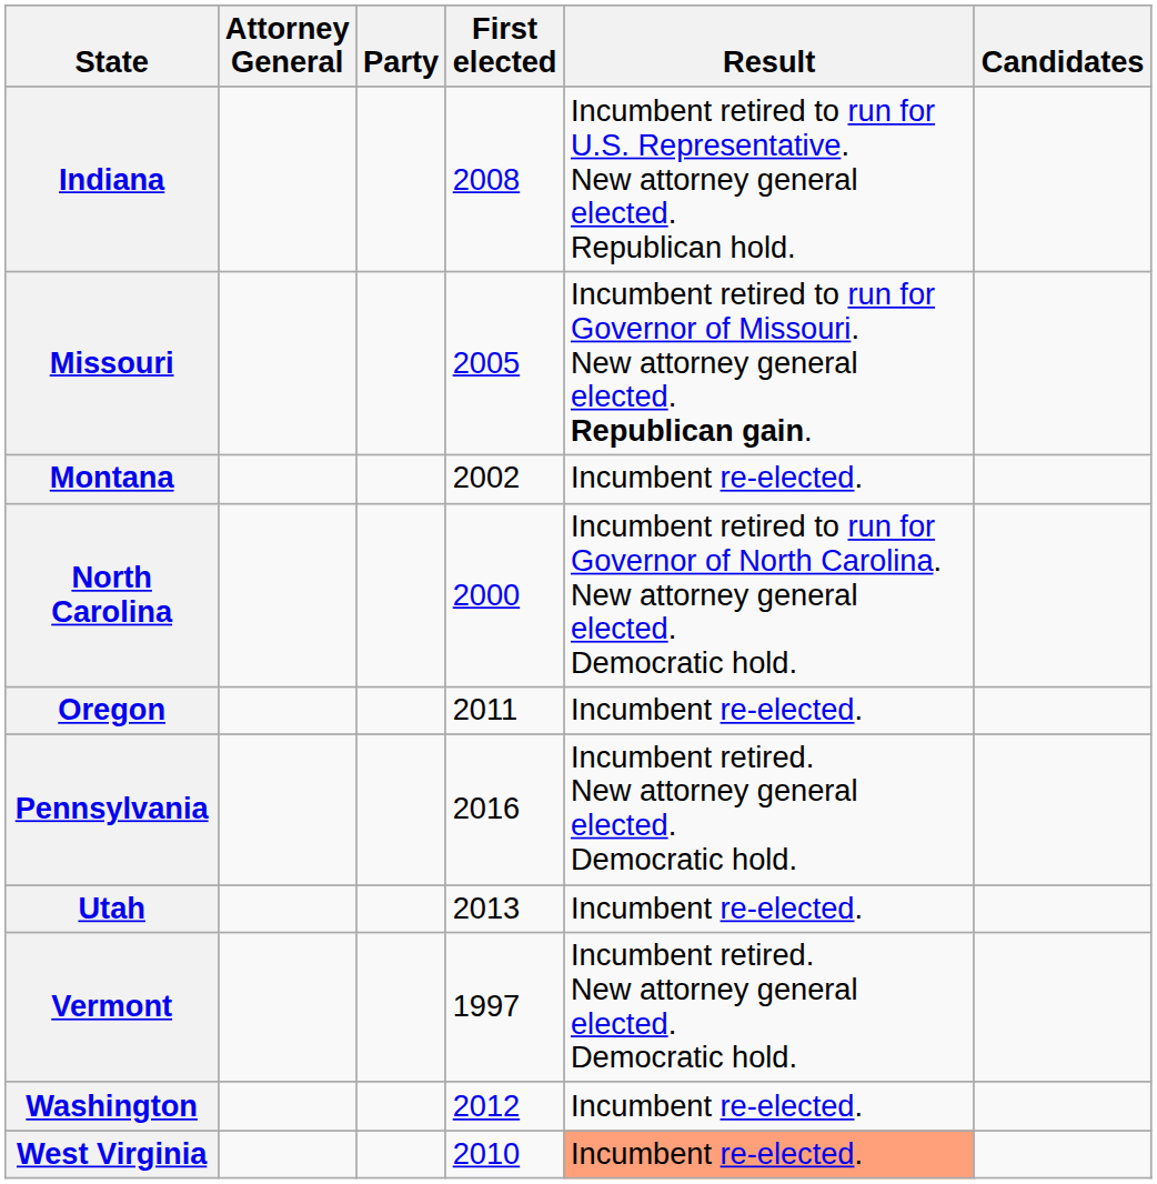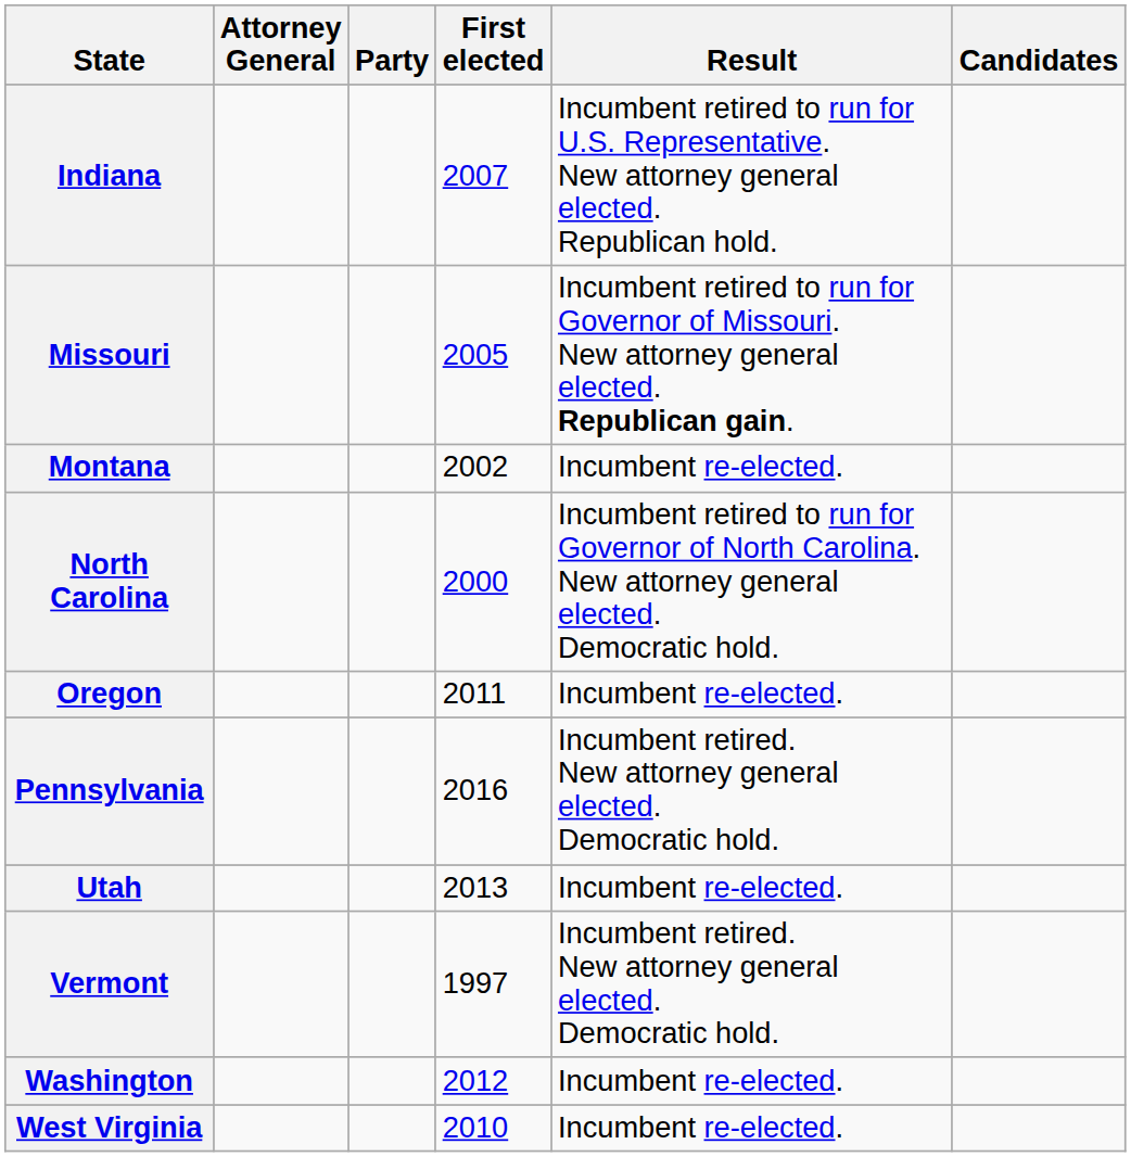Indiana | First elected: 2008 -> 2007
West Virginia | Result: lightsalmon background -> no background
